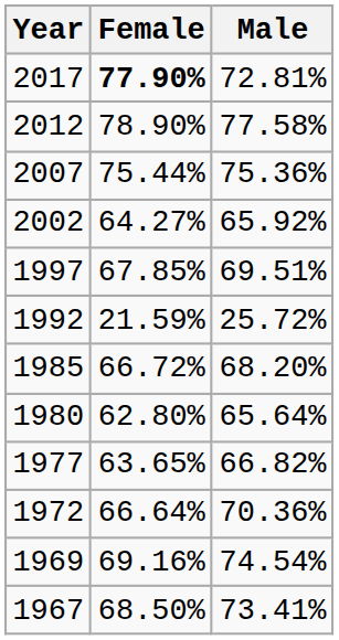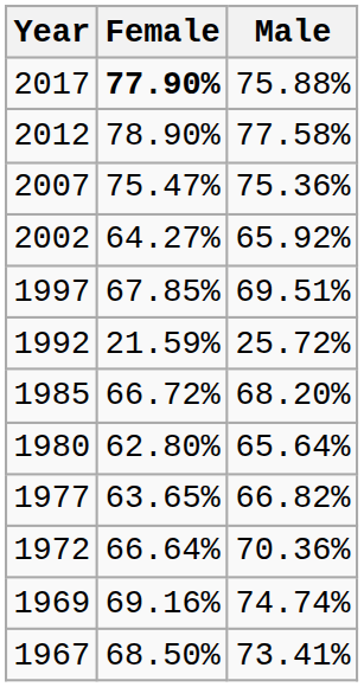2017 | Male: 72.81% -> 75.88%
2007 | Female: 75.44% -> 75.47%
1969 | Male: 74.54% -> 74.74%
